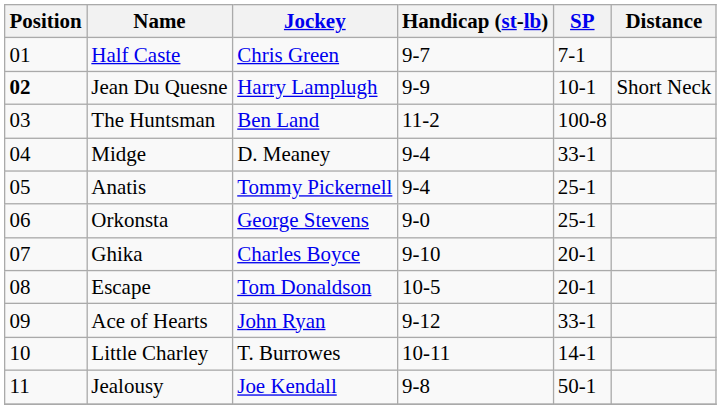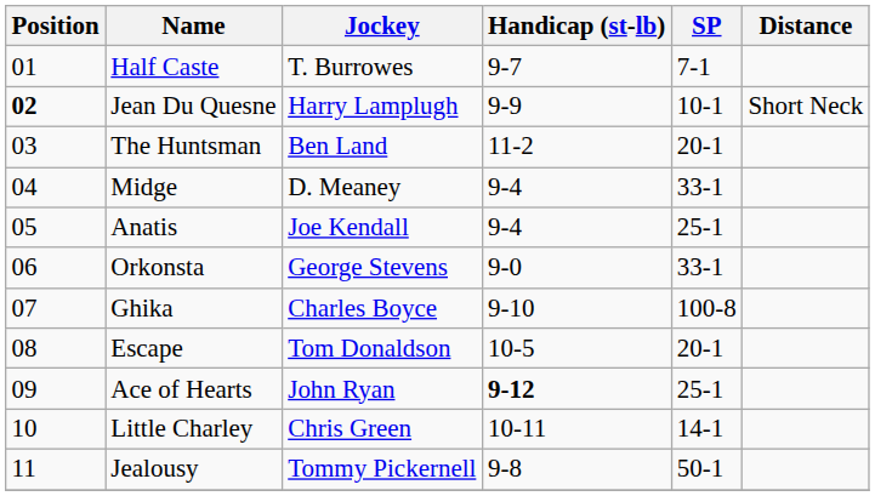Half Caste | Jockey: Chris Green -> T. Burrowes
The Huntsman | SP: 100-8 -> 20-1
Anatis | Jockey: Tommy Pickernell -> Joe Kendall
Orkonsta | SP: 25-1 -> 33-1
Ghika | SP: 20-1 -> 100-8
Ace of Hearts | Handicap (st-lb): normal -> bold
Ace of Hearts | SP: 33-1 -> 25-1
Little Charley | Jockey: T. Burrowes -> Chris Green
Jealousy | Jockey: Joe Kendall -> Tommy Pickernell
